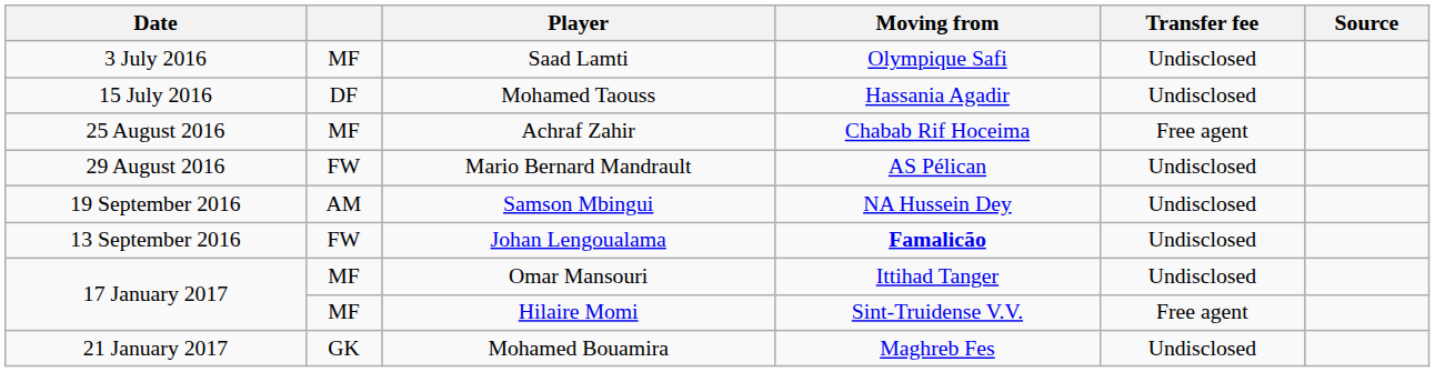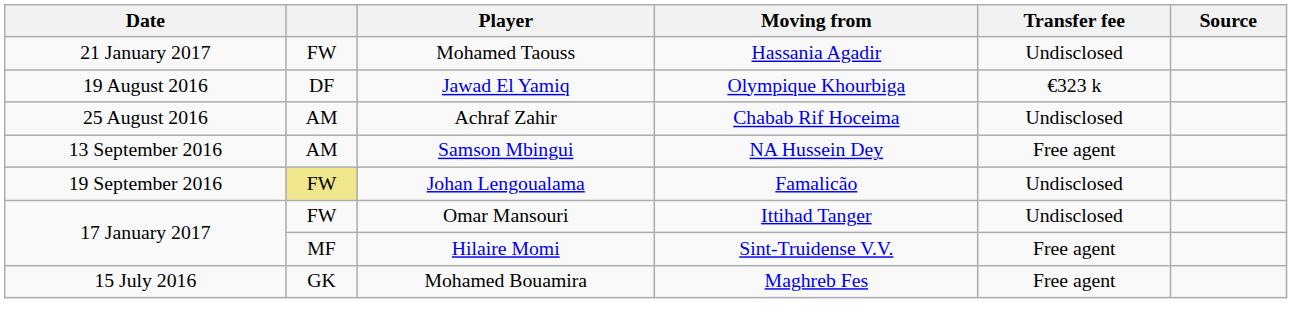- row: 3 July 2016 | MF | Saad Lamti | Olympique Safi | Undisclosed
Mohamed Taouss | Date: 15 July 2016 -> 21 January 2017
Mohamed Taouss | column 2: DF -> FW
+ row: 19 August 2016 | DF | Jawad El Yamiq | Olympique Khourbiga | €323 k
Achraf Zahir | column 2: MF -> AM
Achraf Zahir | Transfer fee: Free agent -> Undisclosed
- row: 29 August 2016 | FW | Mario Bernard Mandrault | AS Pélican | Undisclosed
Samson Mbingui | Date: 19 September 2016 -> 13 September 2016
Samson Mbingui | Transfer fee: Undisclosed -> Free agent
Johan Lengoualama | Date: 13 September 2016 -> 19 September 2016
Johan Lengoualama | column 2: no background -> khaki background
Johan Lengoualama | Moving from: bold -> normal
Omar Mansouri | column 2: MF -> FW
Mohamed Bouamira | Date: 21 January 2017 -> 15 July 2016
Mohamed Bouamira | Transfer fee: Undisclosed -> Free agent
